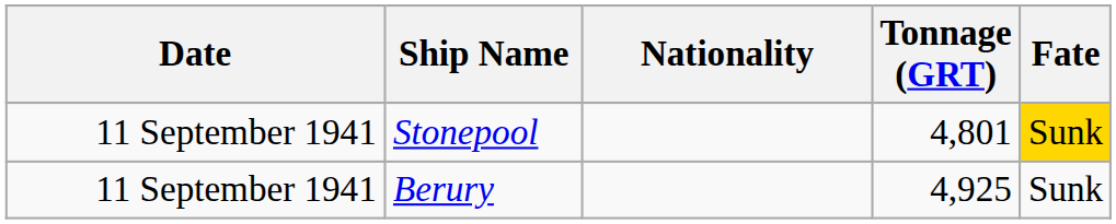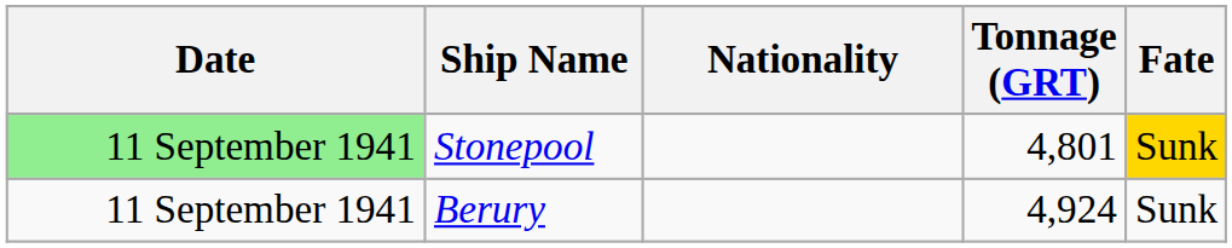Stonepool | Date: no background -> lightgreen background
Berury | Tonnage (GRT): 4,925 -> 4,924
